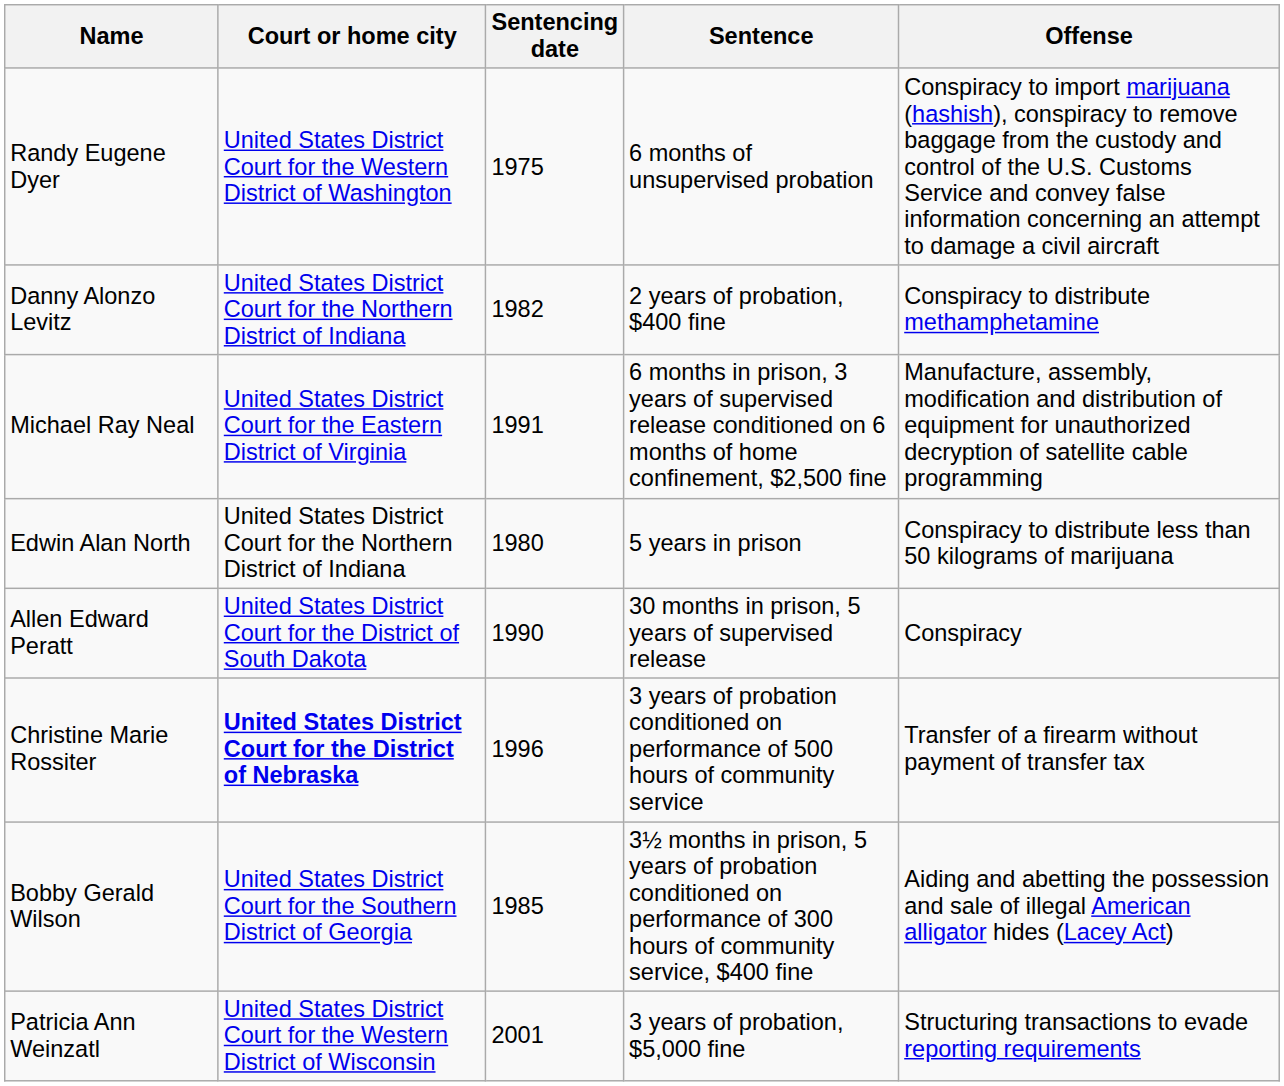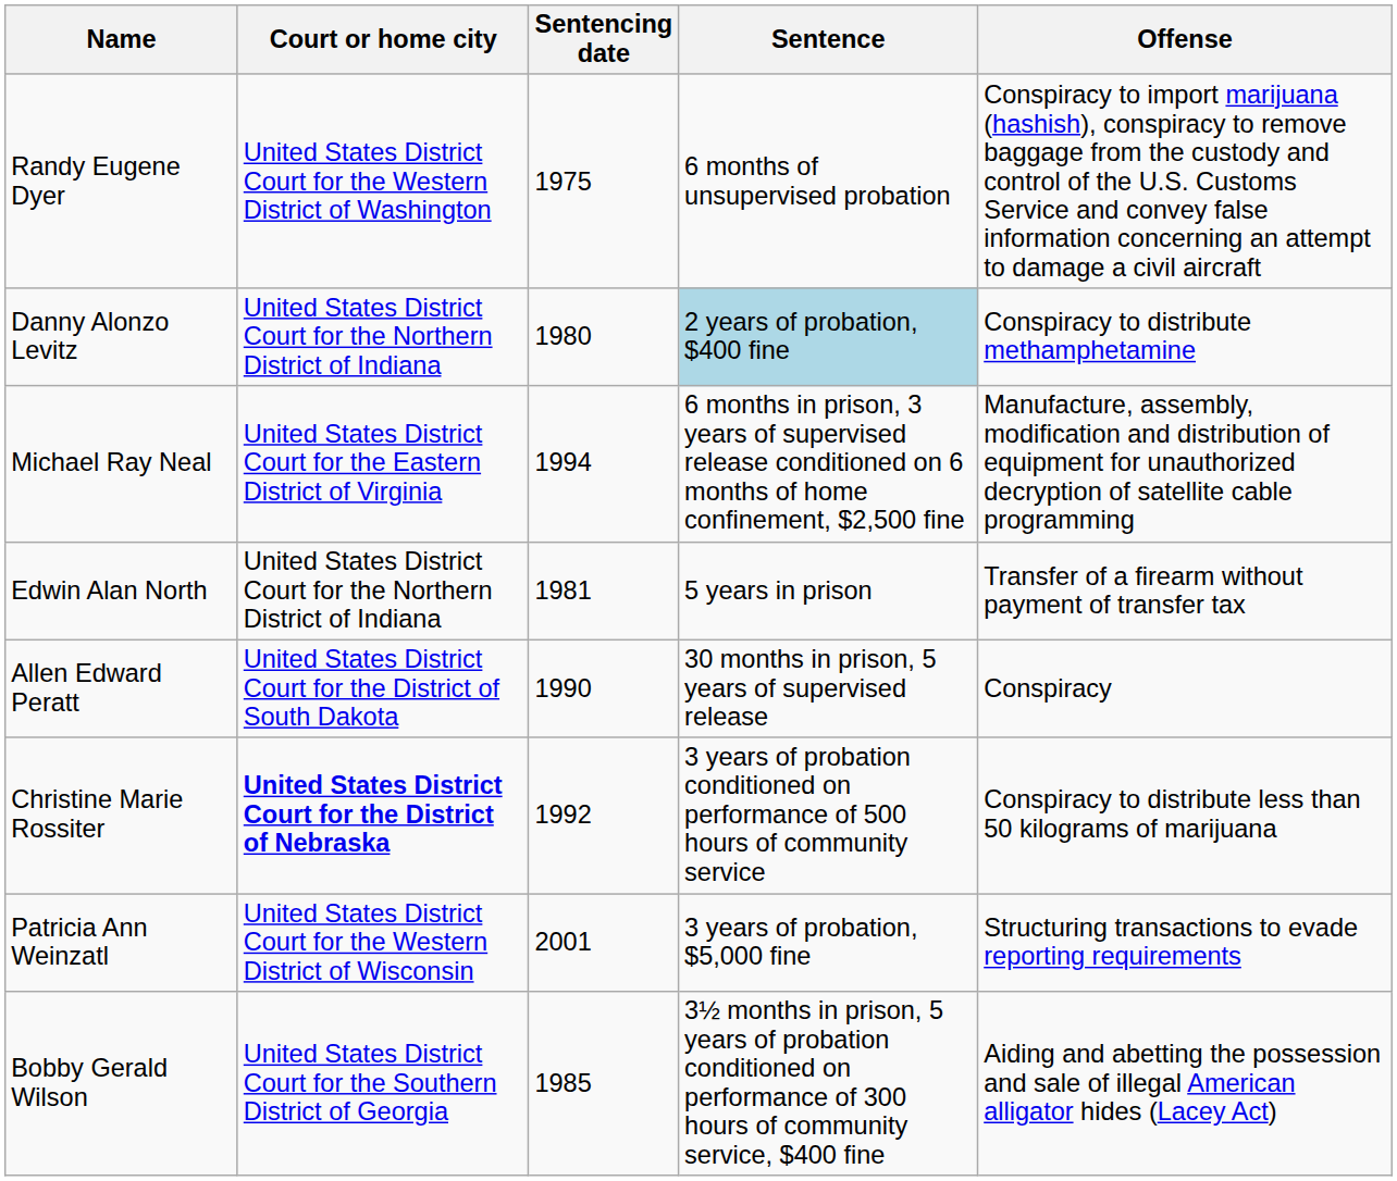Danny Alonzo Levitz | Sentencing date: 1982 -> 1980
Danny Alonzo Levitz | Sentence: no background -> lightblue background
Michael Ray Neal | Sentencing date: 1991 -> 1994
Edwin Alan North | Sentencing date: 1980 -> 1981
Edwin Alan North | Offense: Conspiracy to distribute less than 50 kilograms of marijuana -> Transfer of a firearm without payment of transfer tax
Christine Marie Rossiter | Sentencing date: 1996 -> 1992
Christine Marie Rossiter | Offense: Transfer of a firearm without payment of transfer tax -> Conspiracy to distribute less than 50 kilograms of marijuana
rows swapped: Patricia Ann Weinzatl <-> Bobby Gerald Wilson
